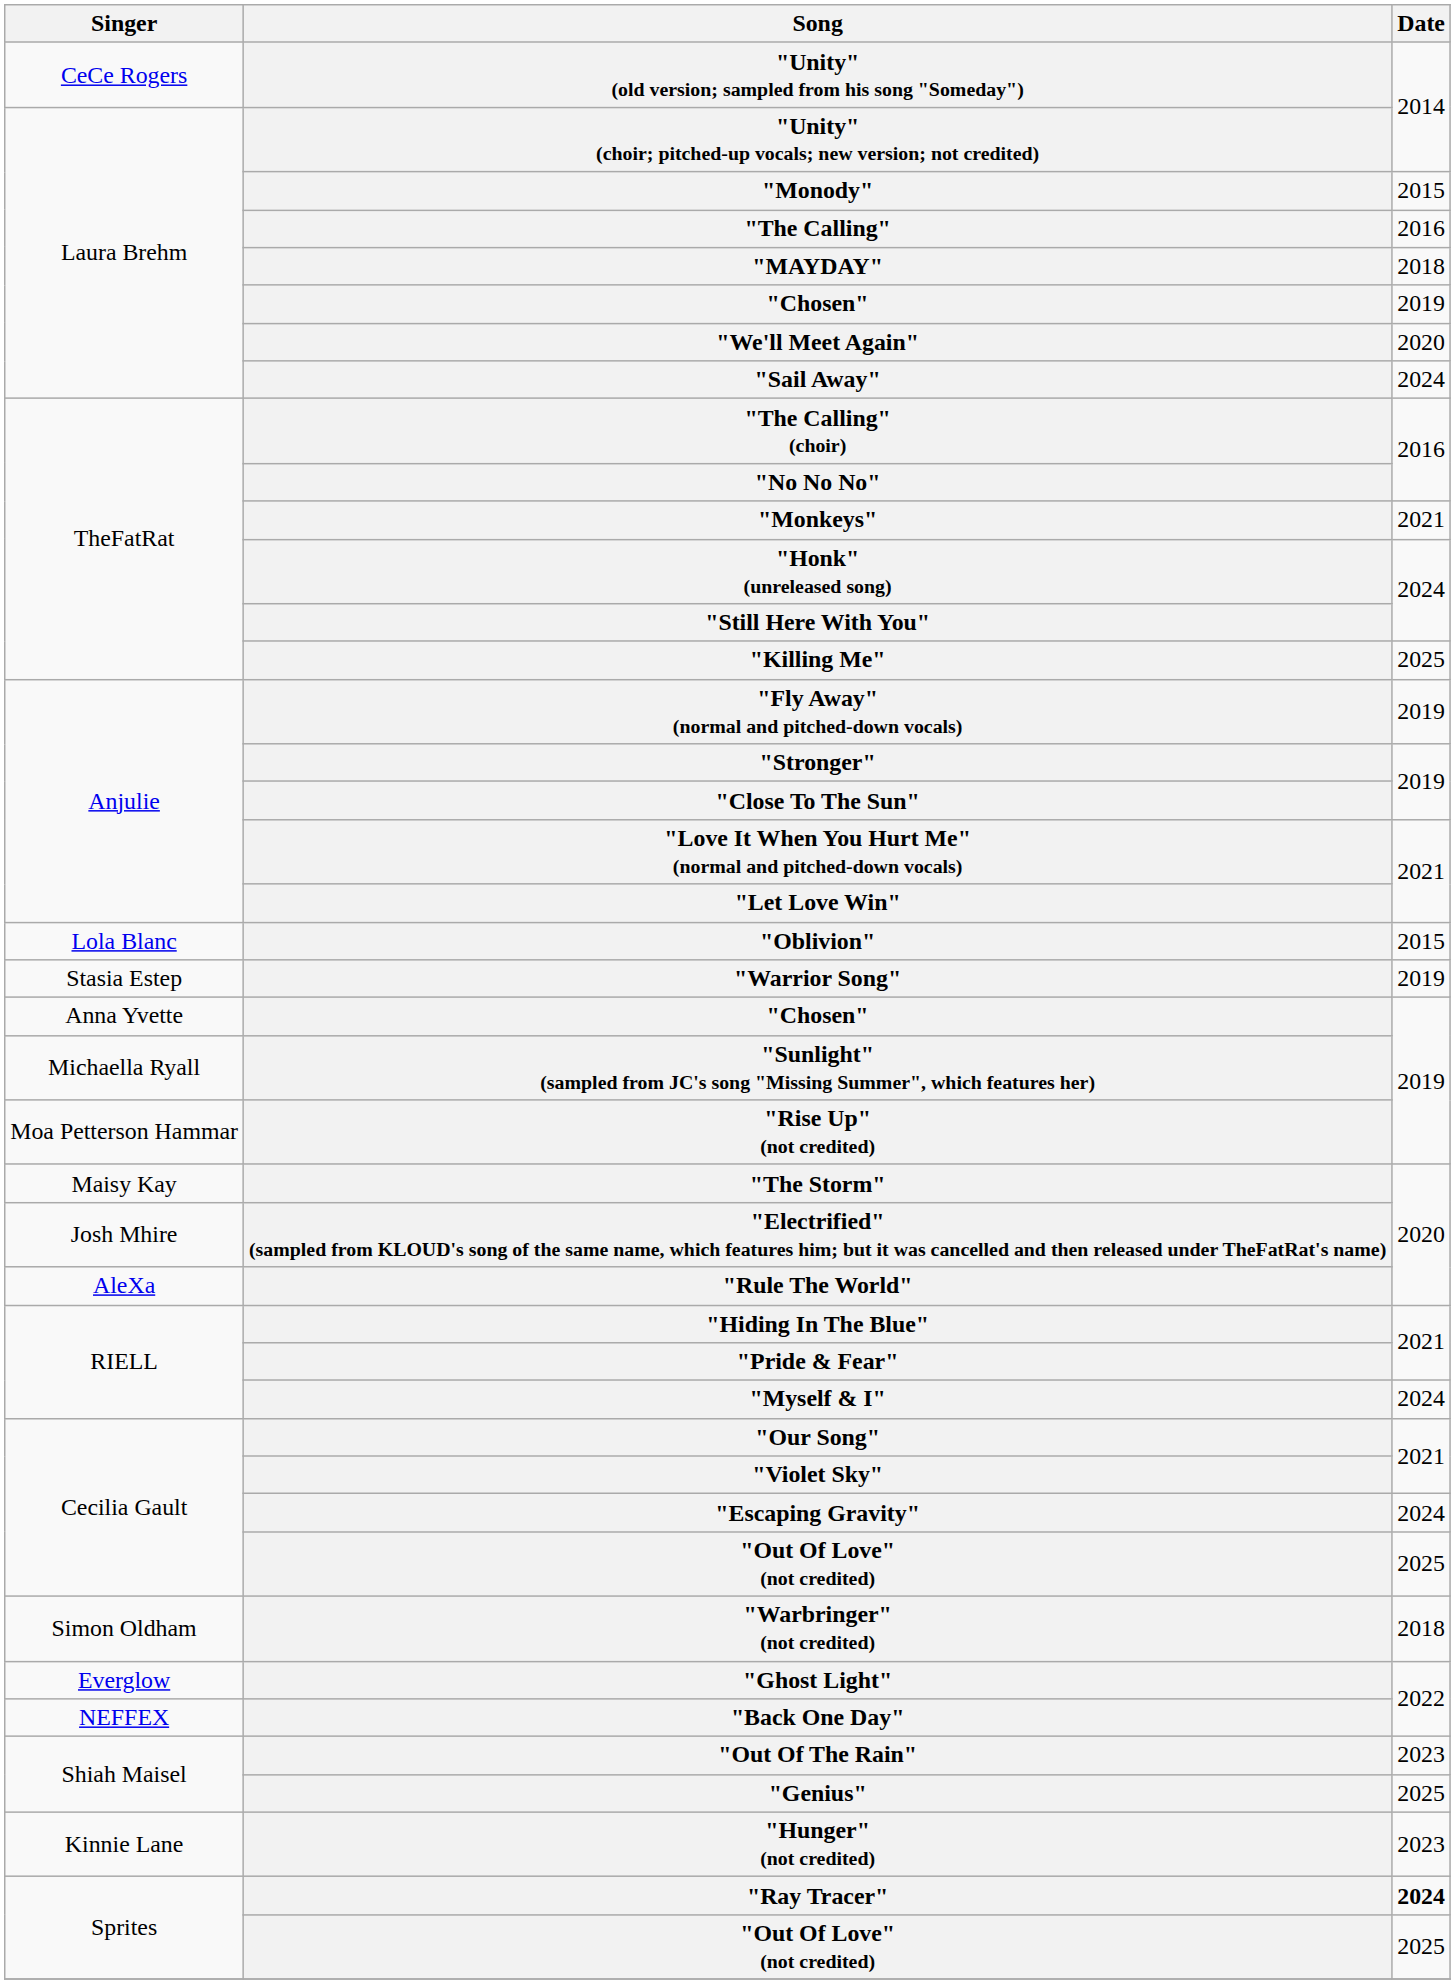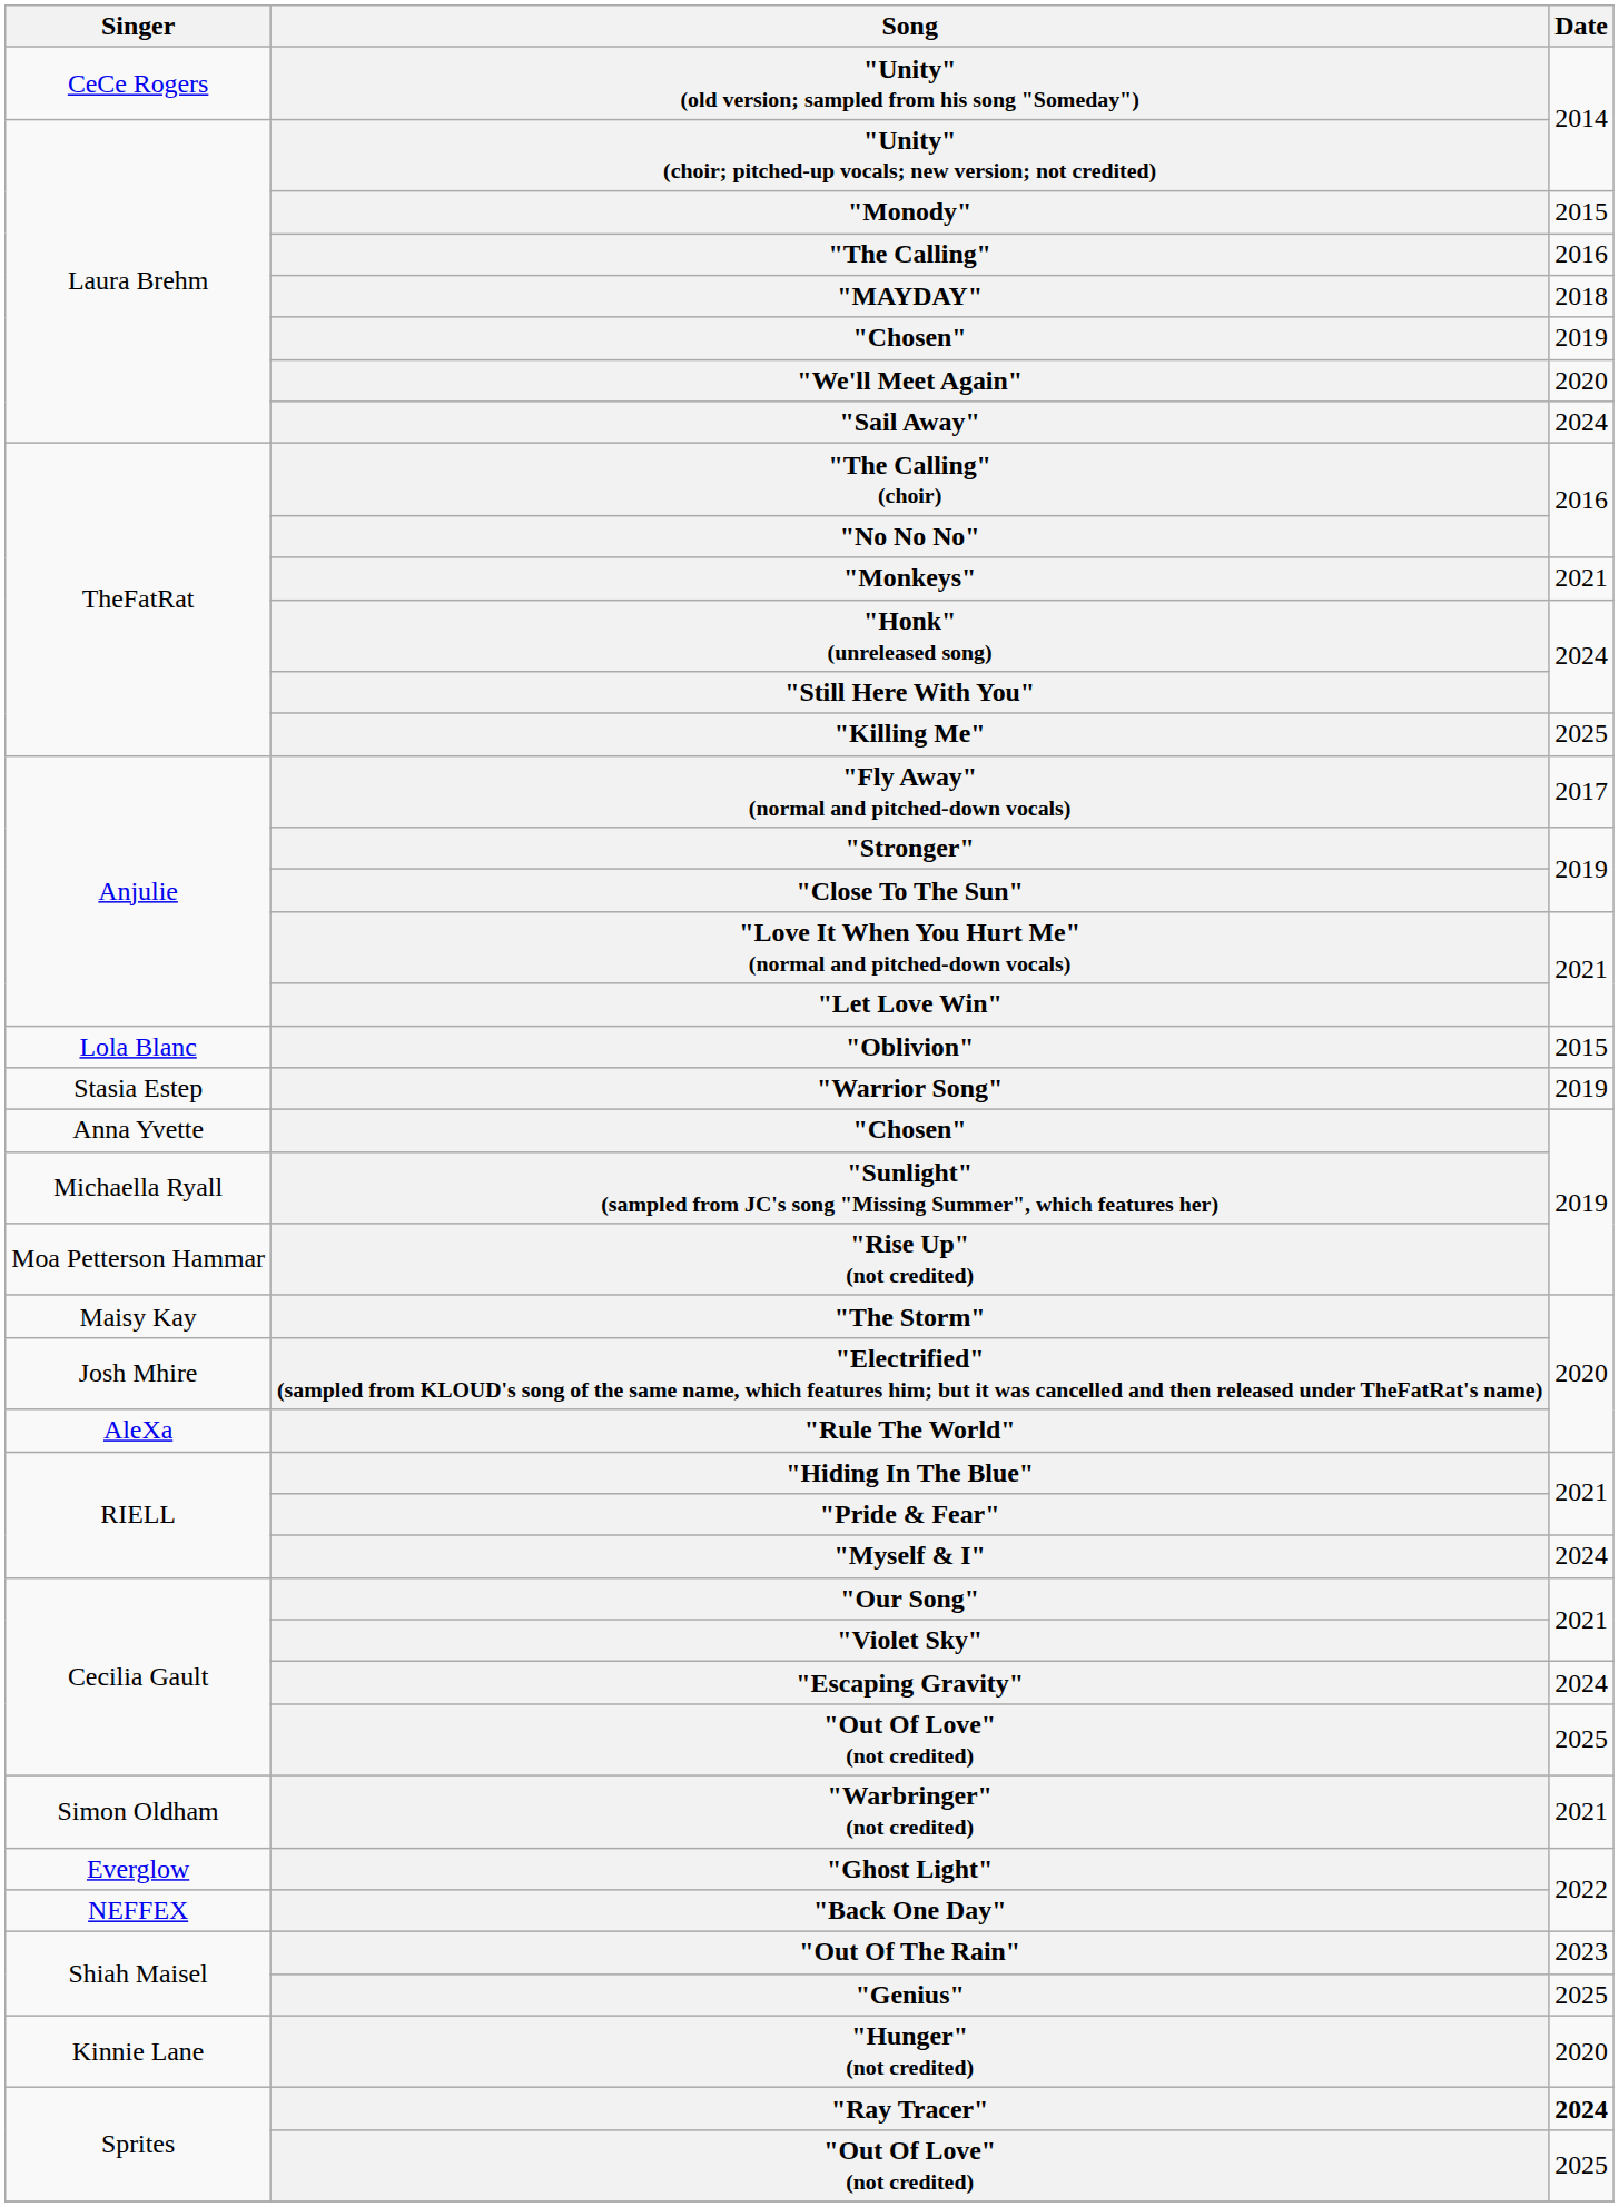"Fly Away" (normal and pitched-down vocals) | Date: 2019 -> 2017
"Warbringer" (not credited) | Date: 2018 -> 2021
"Hunger" (not credited) | Date: 2023 -> 2020
